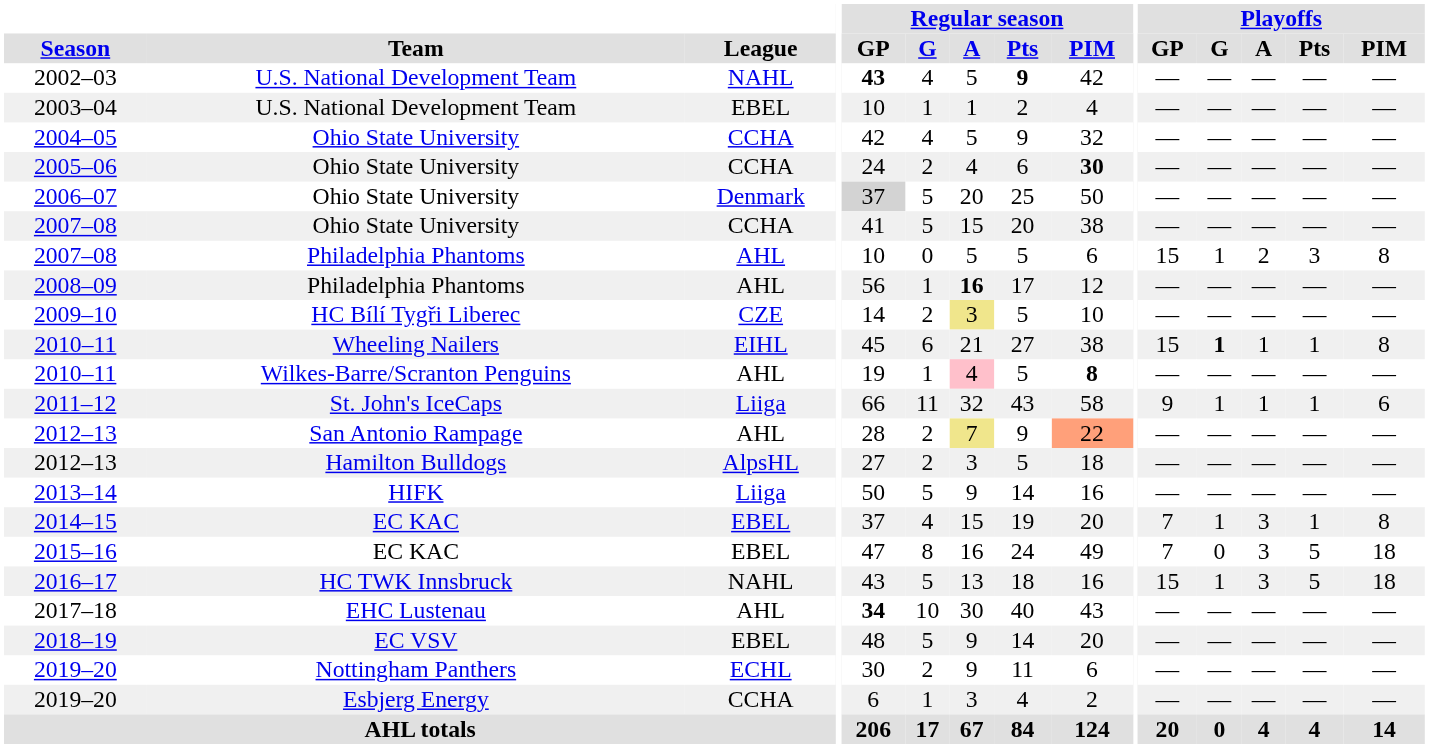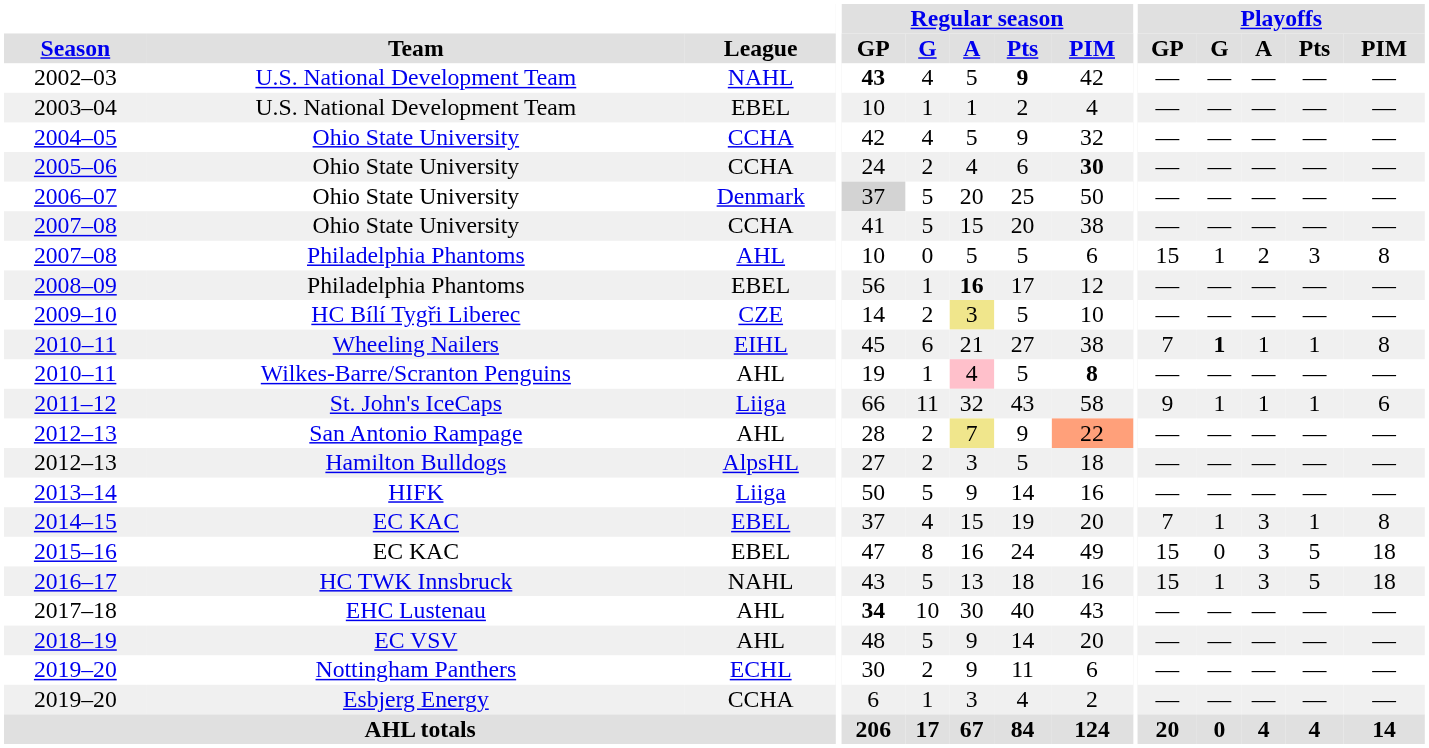2008–09 | League: AHL -> EBEL
2010–11 / Wheeling Nailers | Playoffs / GP: 15 -> 7
2015–16 | Playoffs / GP: 7 -> 15
2018–19 | League: EBEL -> AHL
